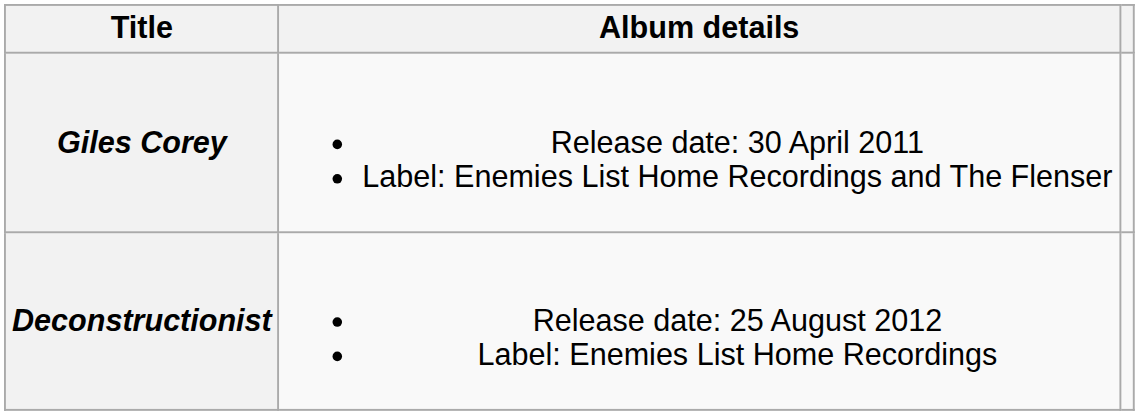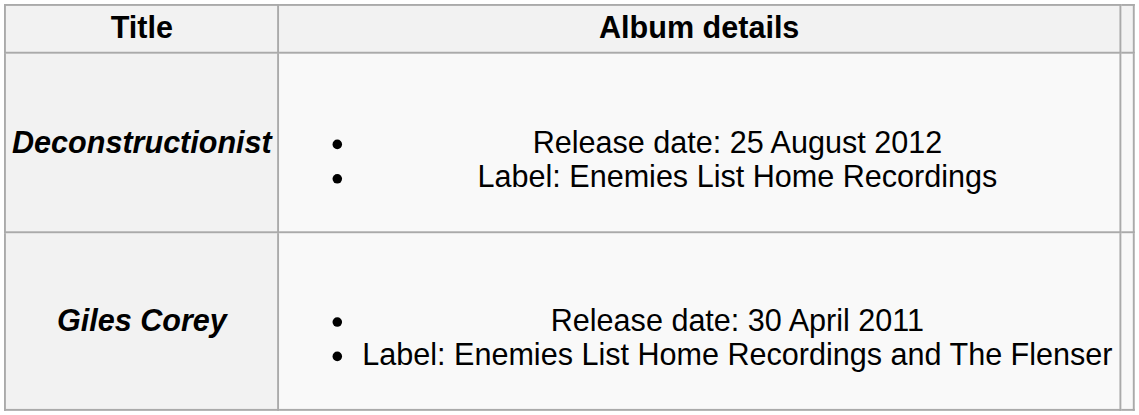rows swapped: Giles Corey <-> Deconstructionist
